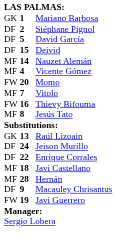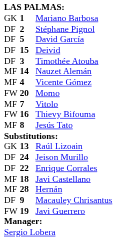+ row: DF | 3 | Timothée Atouba
